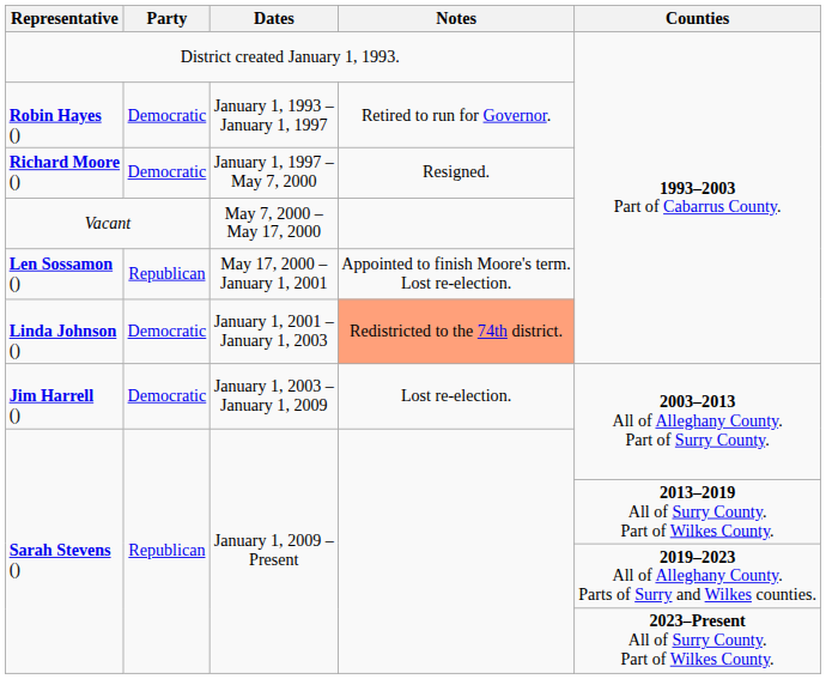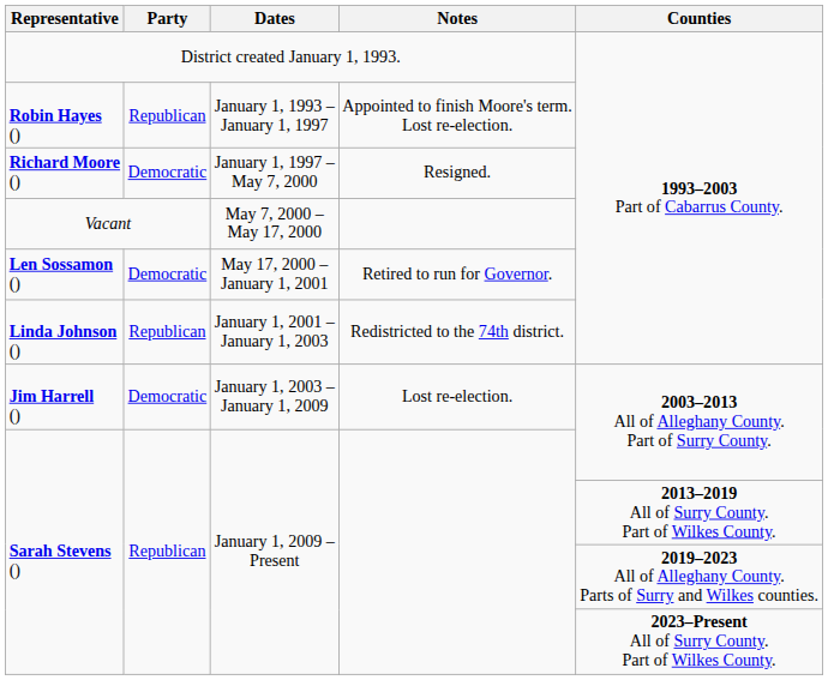Robin Hayes () | Party: Democratic -> Republican
Robin Hayes () | Notes: Retired to run for Governor. -> Appointed to finish Moore's term. Lost re-election.
Len Sossamon () | Party: Republican -> Democratic
Len Sossamon () | Notes: Appointed to finish Moore's term. Lost re-election. -> Retired to run for Governor.
Linda Johnson () | Party: Democratic -> Republican
Linda Johnson () | Notes: lightsalmon background -> no background
